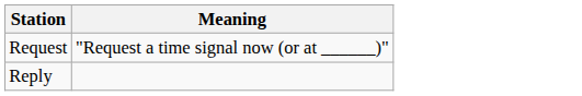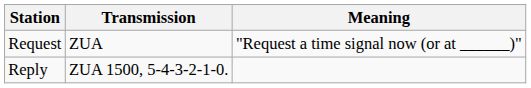+ column: Transmission | ZUA | ZUA 1500, 5-4-3-2-1-0.
